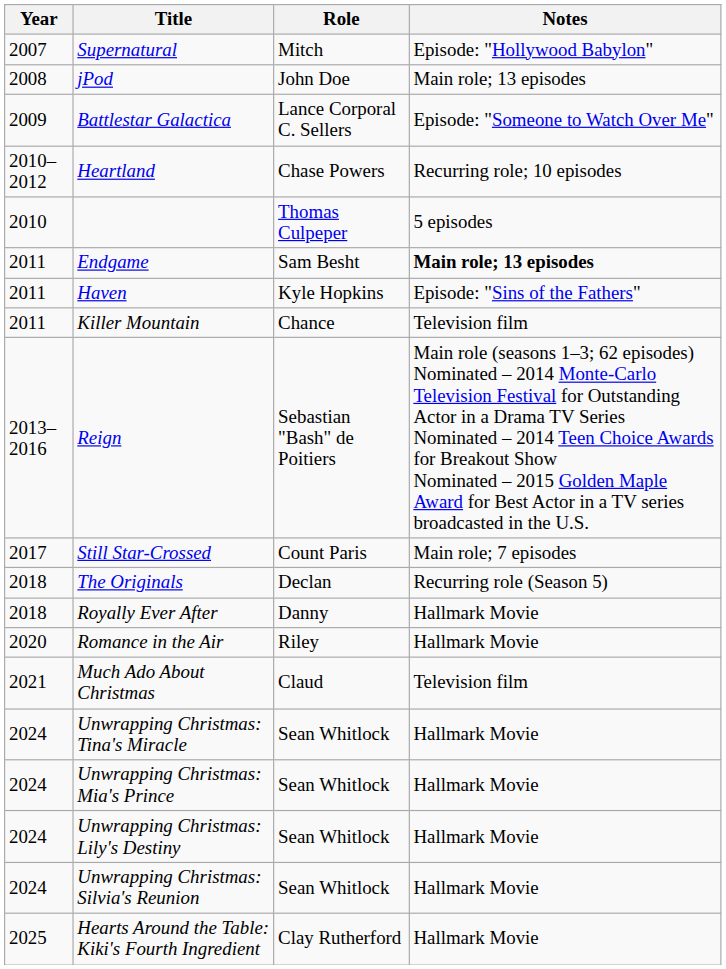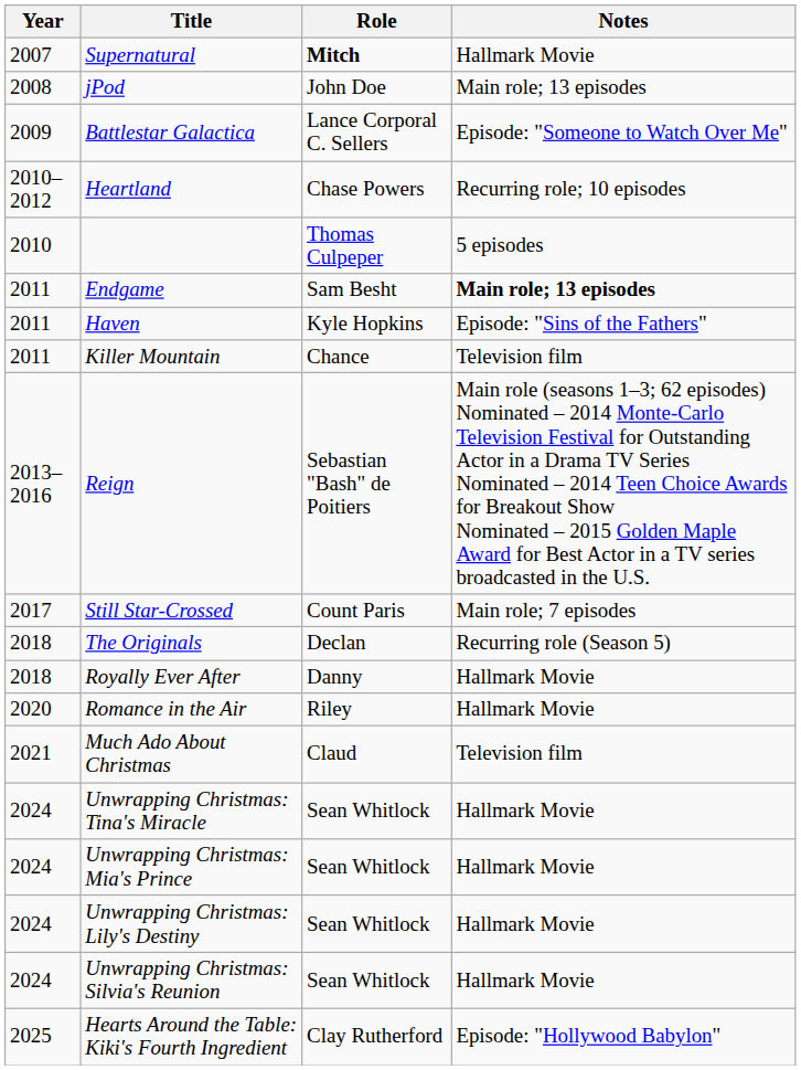Supernatural | Role: normal -> bold
Supernatural | Notes: Episode: "Hollywood Babylon" -> Hallmark Movie
Hearts Around the Table: Kiki's Fourth Ingredient | Notes: Hallmark Movie -> Episode: "Hollywood Babylon"
